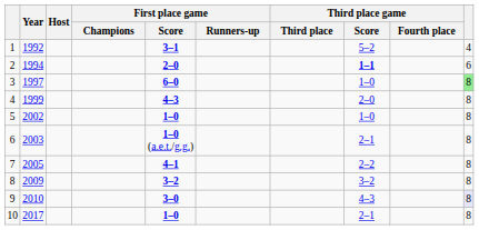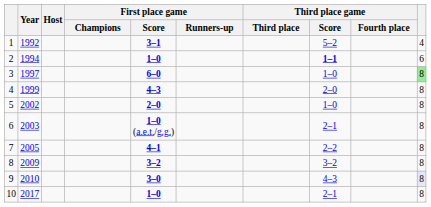2 | First place game / Score: 2–0 -> 1–0
5 | First place game / Score: 1–0 -> 2–0
